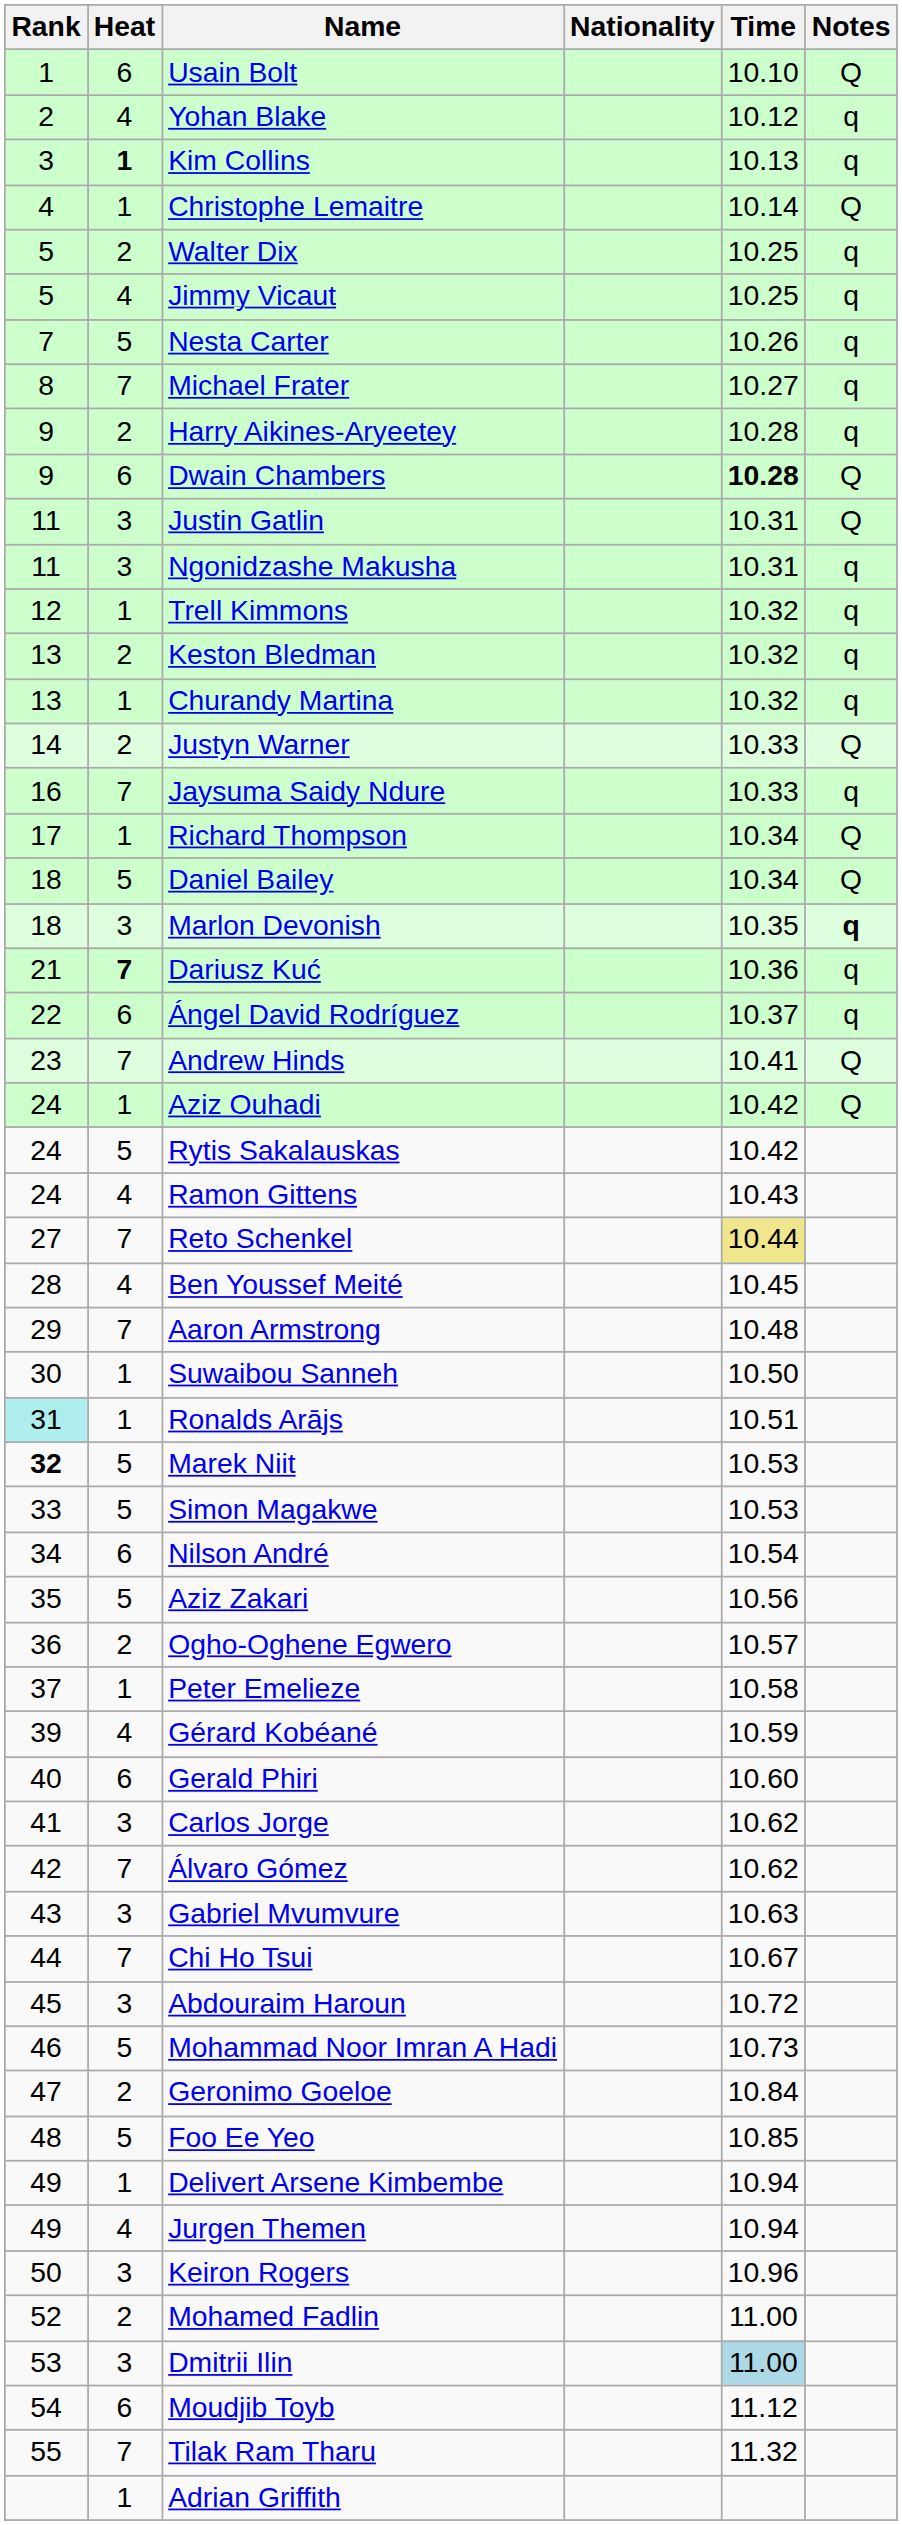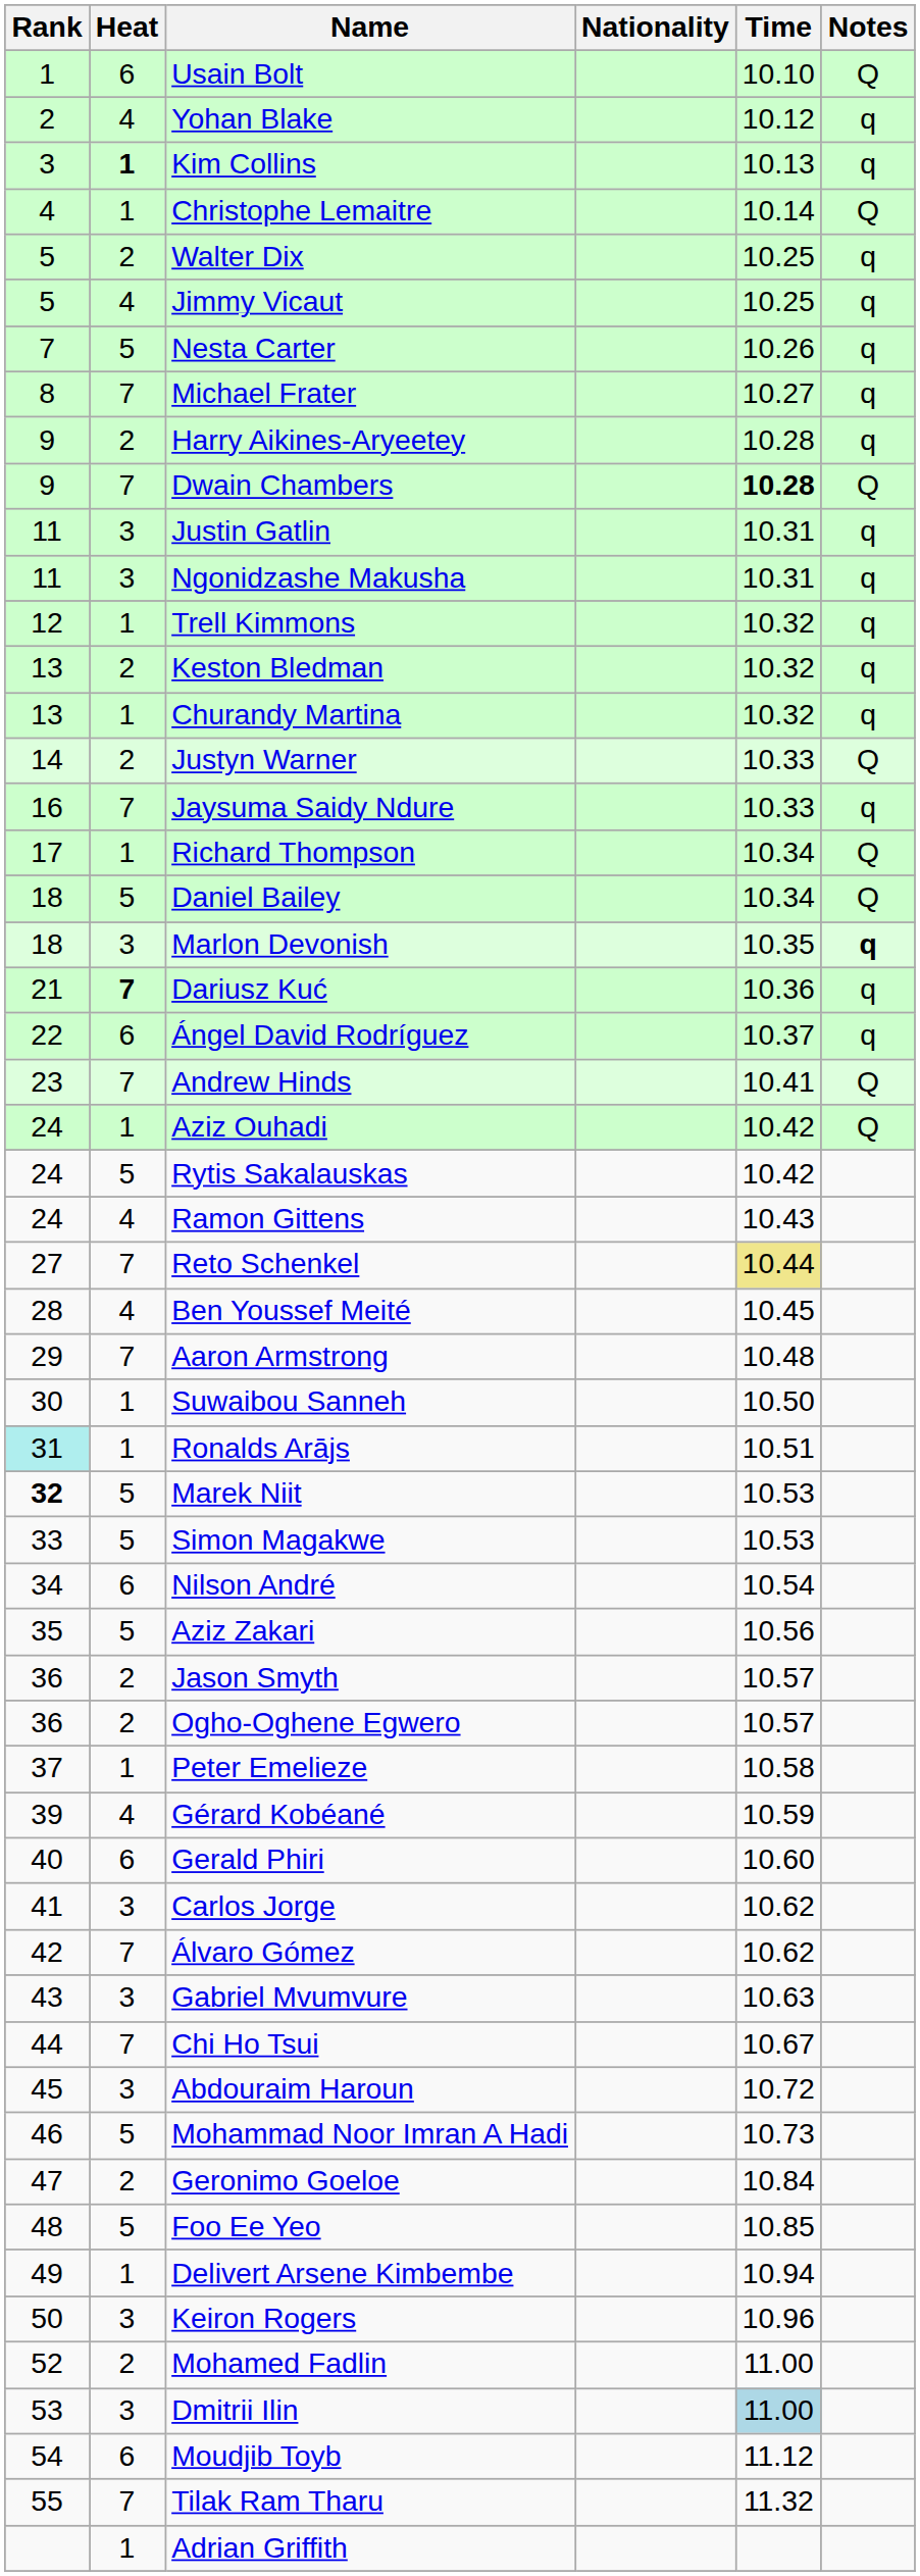Dwain Chambers | Heat: 6 -> 7
Justin Gatlin | Notes: Q -> q
+ row: 36 | 2 | Jason Smyth | 10.57
- row: 49 | 4 | Jurgen Themen | 10.94
